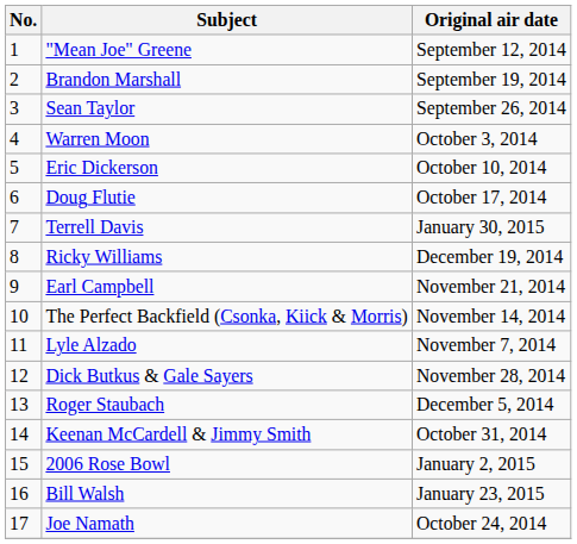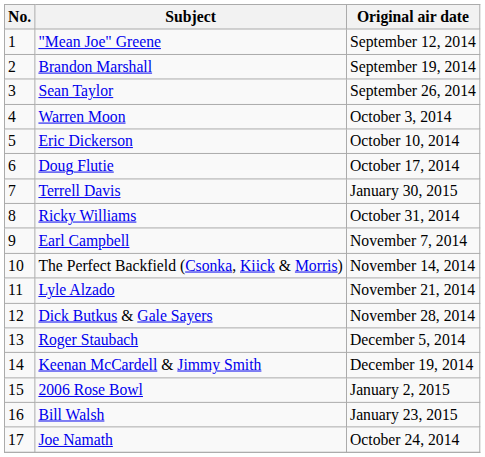Ricky Williams | Original air date: December 19, 2014 -> October 31, 2014
Earl Campbell | Original air date: November 21, 2014 -> November 7, 2014
Lyle Alzado | Original air date: November 7, 2014 -> November 21, 2014
Keenan McCardell & Jimmy Smith | Original air date: October 31, 2014 -> December 19, 2014
